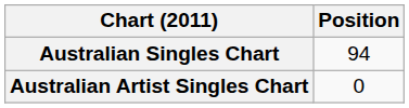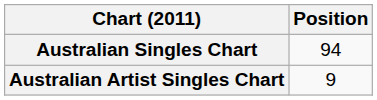Australian Artist Singles Chart | Position: 0 -> 9
